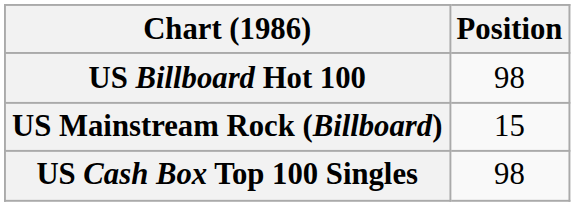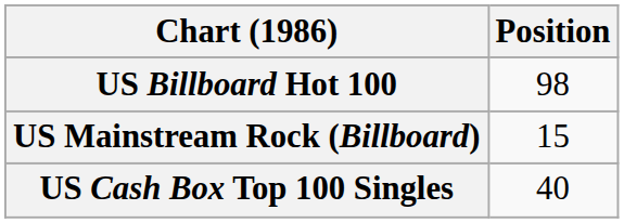US Cash Box Top 100 Singles | Position: 98 -> 40
